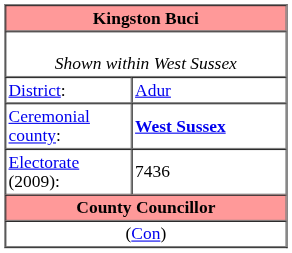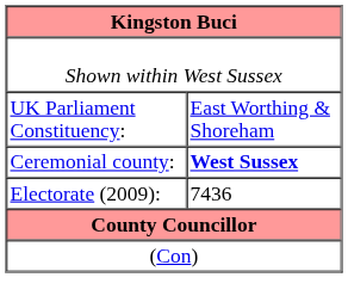- row: District: | Adur
+ row: UK Parliament Constituency: | East Worthing & Shoreham
